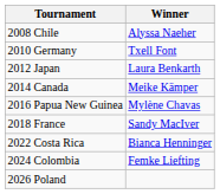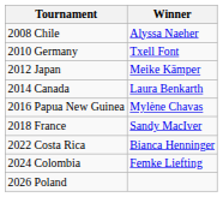2012 Japan | Winner: Laura Benkarth -> Meike Kämper
2014 Canada | Winner: Meike Kämper -> Laura Benkarth
